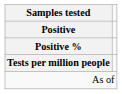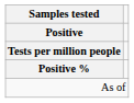rows swapped: Positive % <-> Tests per million people
